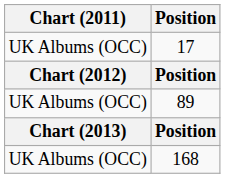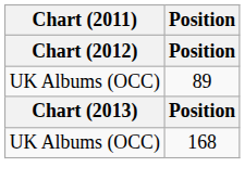- row: UK Albums (OCC) | 17
